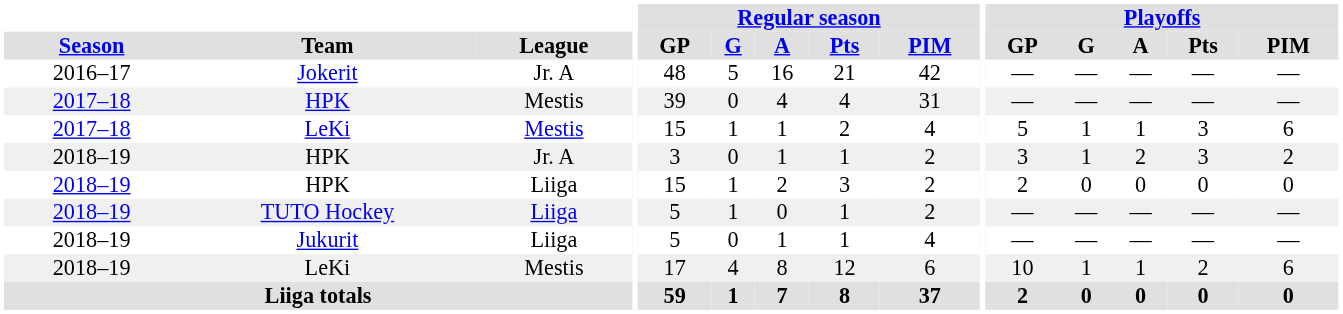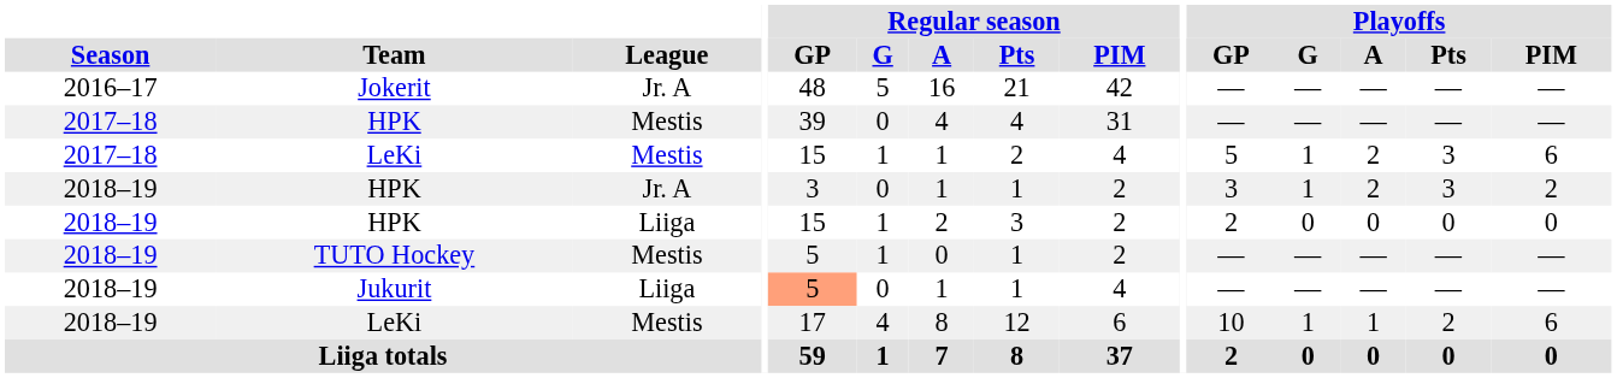2017–18 / LeKi | Playoffs / A: 1 -> 2
TUTO Hockey | League: Liiga -> Mestis
Jukurit | Regular season / GP: no background -> lightsalmon background
